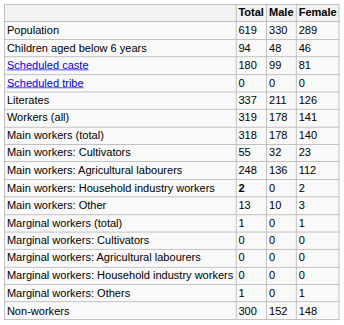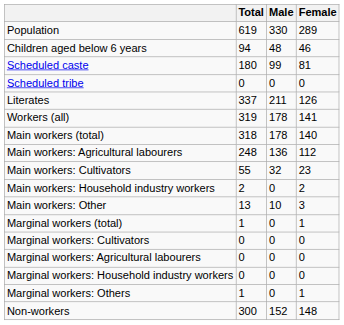rows swapped: Main workers: Cultivators <-> Main workers: Agricultural labourers
Main workers: Household industry workers | Total: bold -> normal
